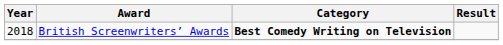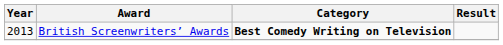British Screenwriters’ Awards | Year: 2018 -> 2013
